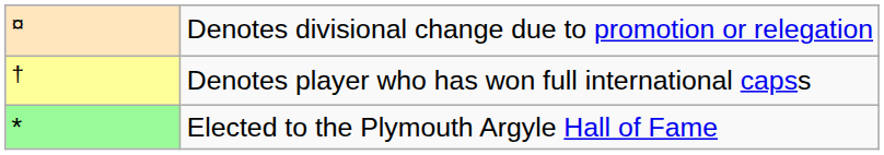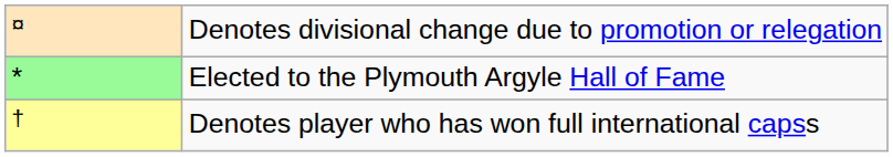rows swapped: Elected to the Plymouth Argyle Hall of Fame <-> Denotes player who has won full international capss
